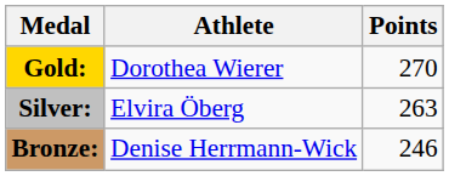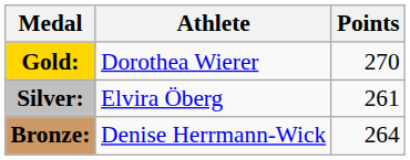Silver: | Points: 263 -> 261
Bronze: | Points: 246 -> 264
